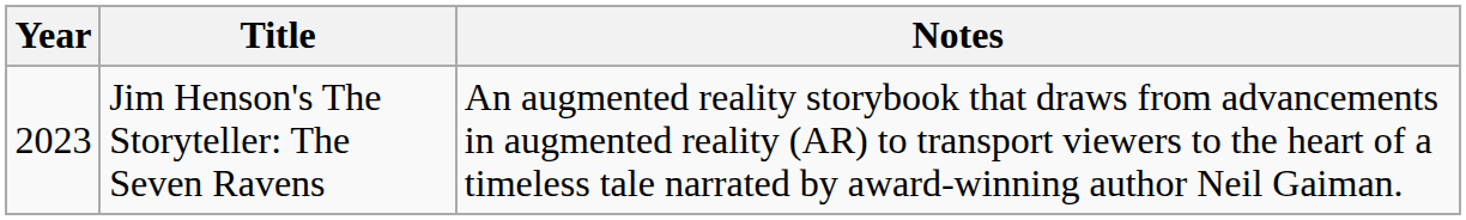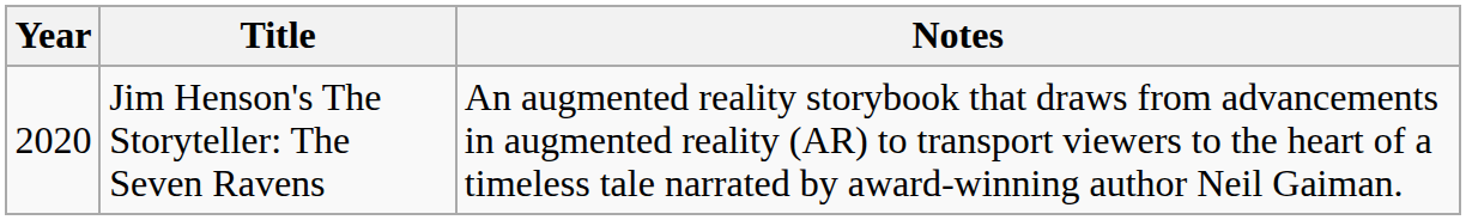Jim Henson's The Storyteller: The Seven Ravens | Year: 2023 -> 2020
